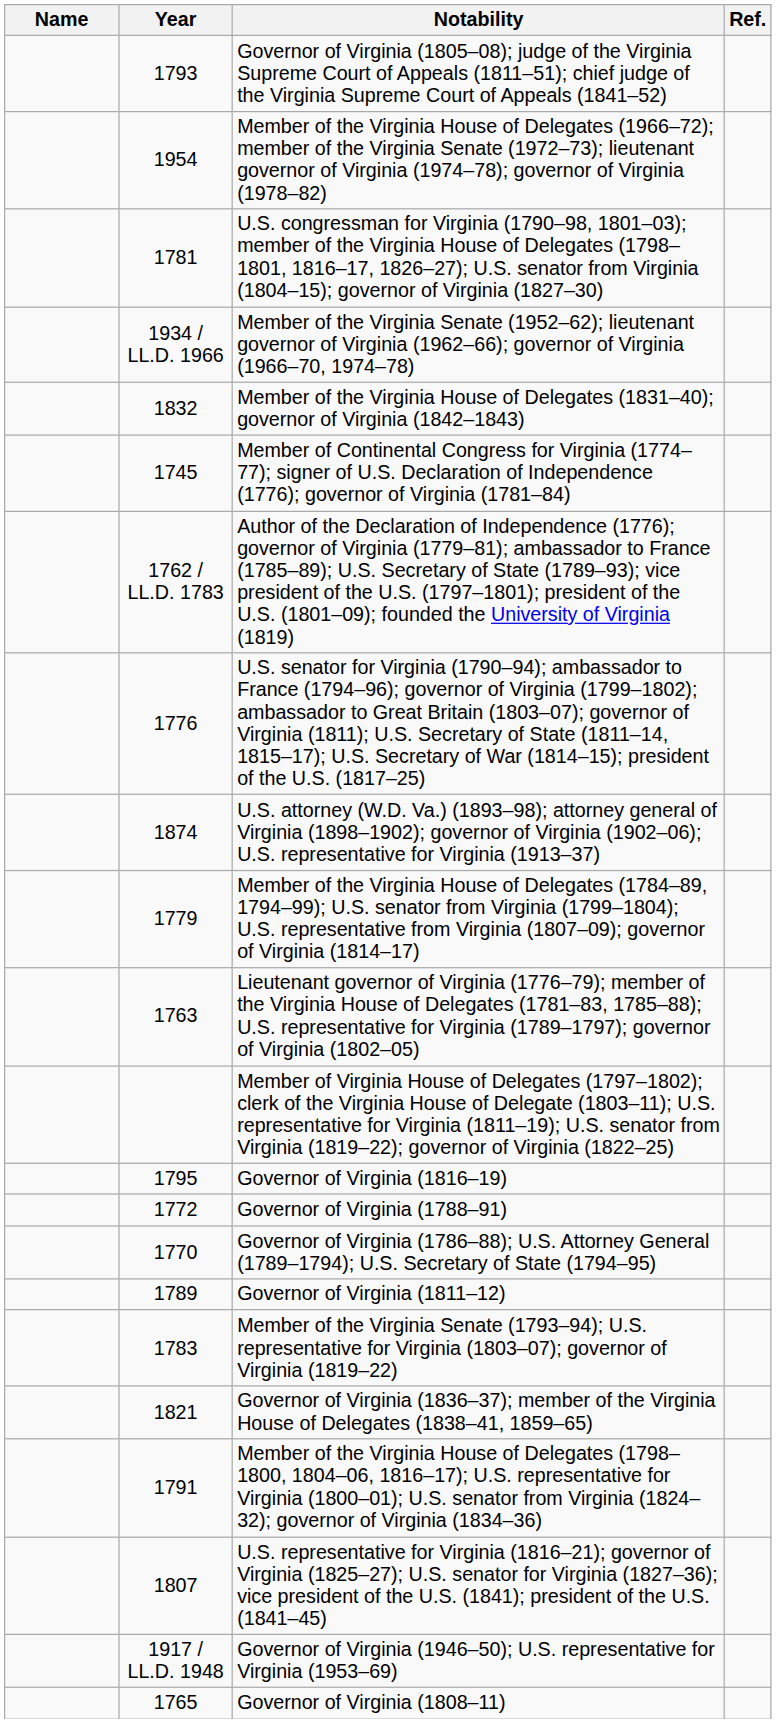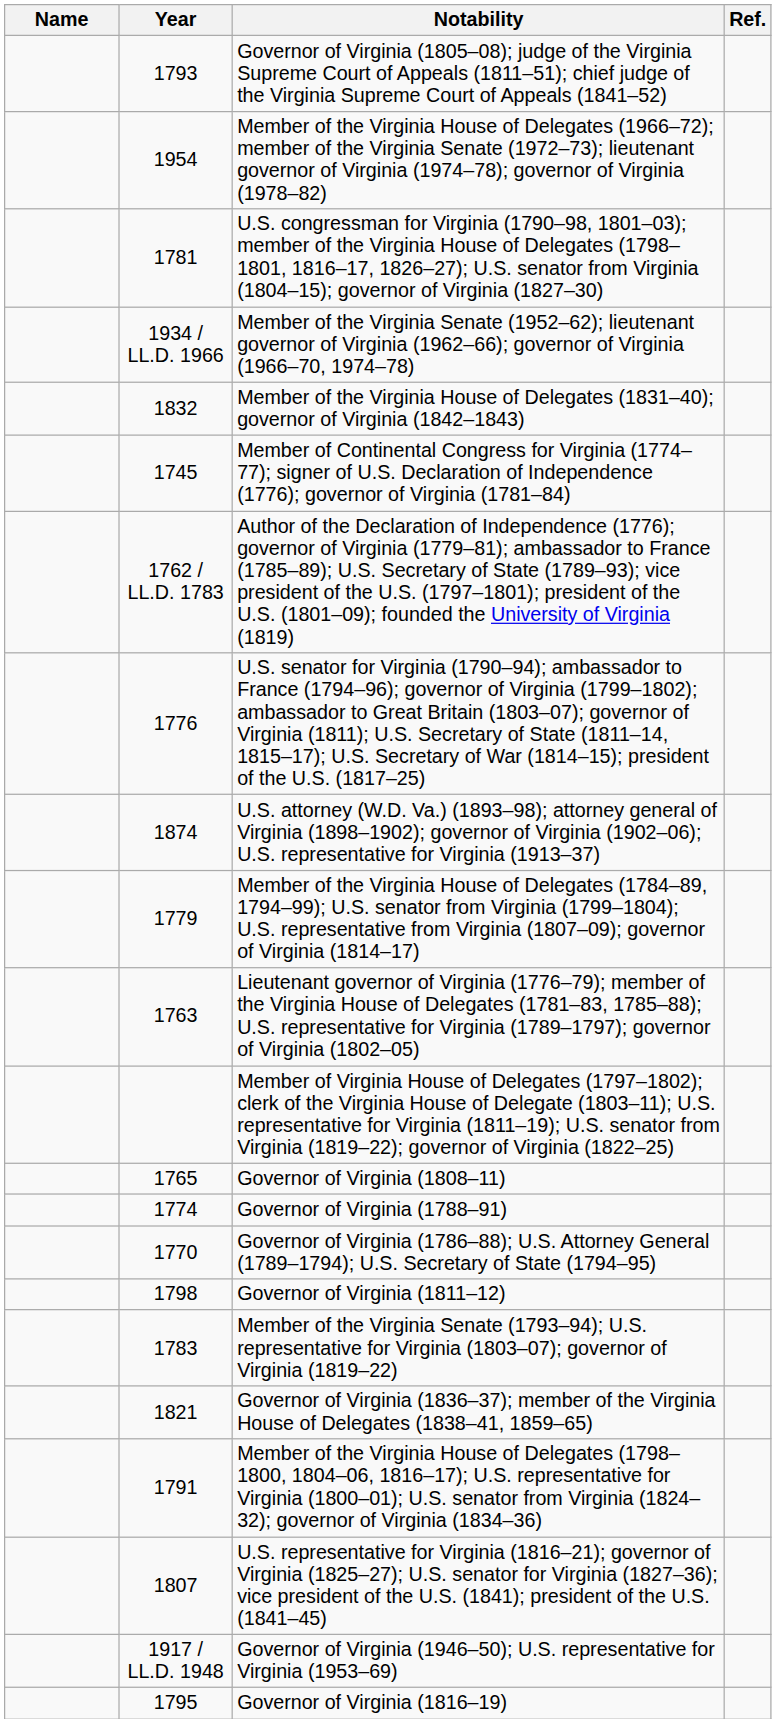rows swapped: Governor of Virginia (1816–19) <-> Governor of Virginia (1808–11)
Governor of Virginia (1788–91) | Year: 1772 -> 1774
Governor of Virginia (1811–12) | Year: 1789 -> 1798
